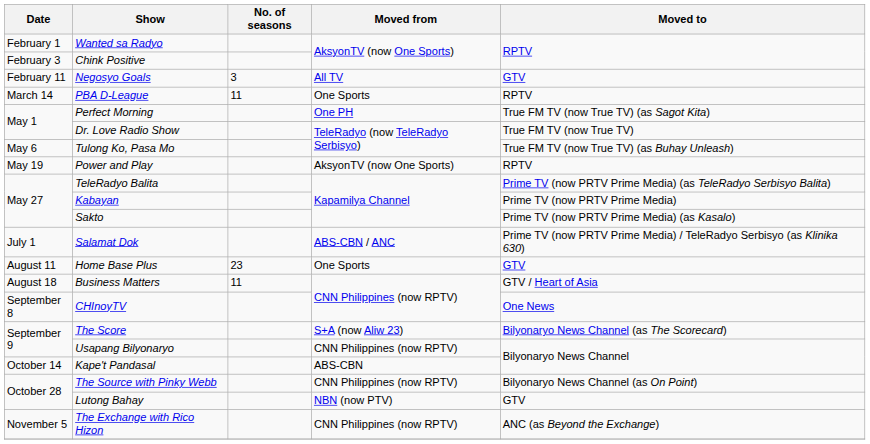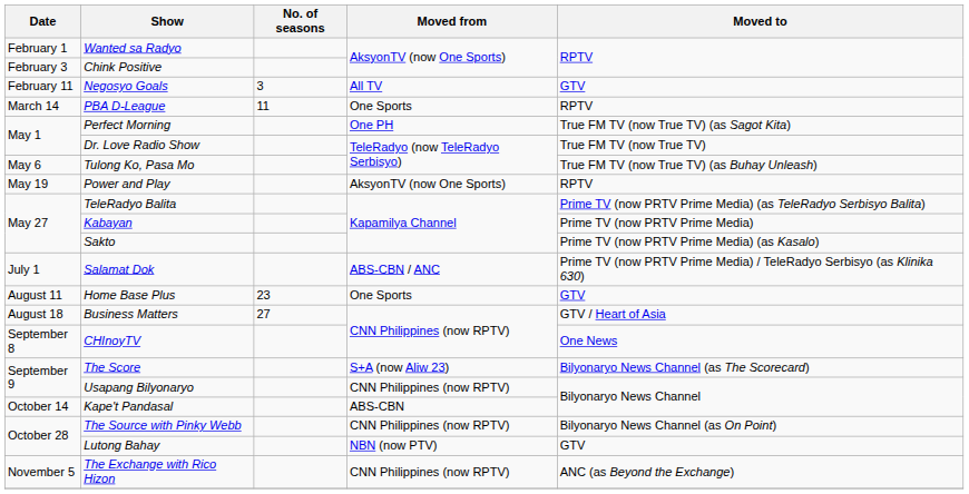Business Matters | No. of seasons: 11 -> 27
